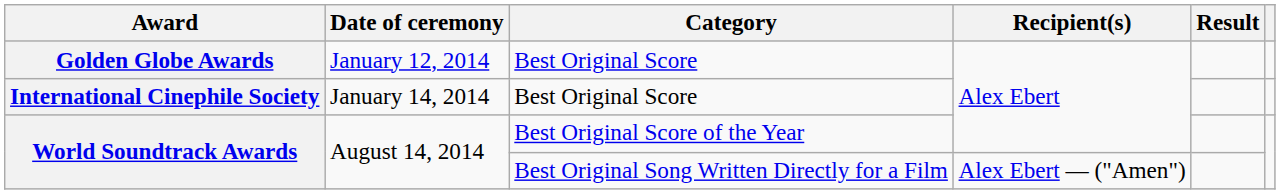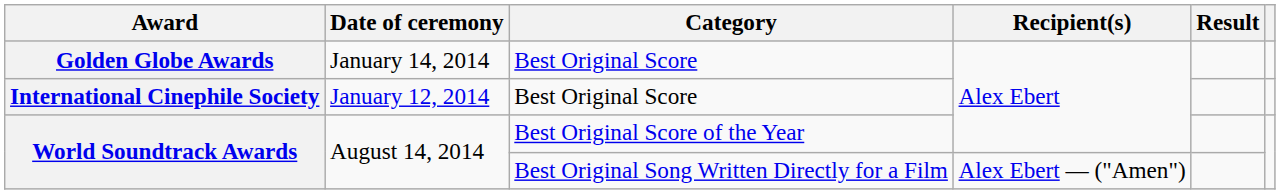Golden Globe Awards | Date of ceremony: January 12, 2014 -> January 14, 2014
International Cinephile Society | Date of ceremony: January 14, 2014 -> January 12, 2014
